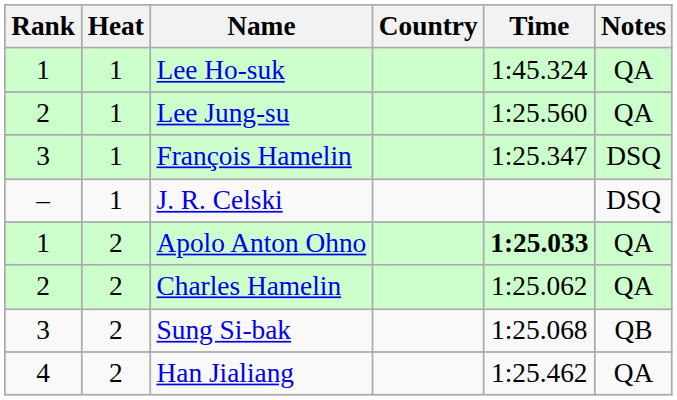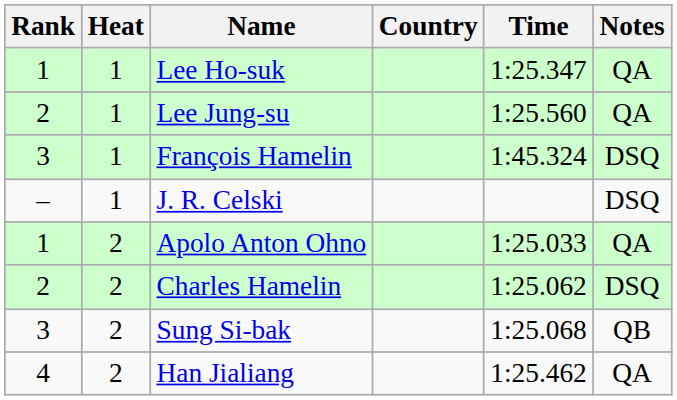Lee Ho-suk | Time: 1:45.324 -> 1:25.347
François Hamelin | Time: 1:25.347 -> 1:45.324
Apolo Anton Ohno | Time: bold -> normal
Charles Hamelin | Notes: QA -> DSQ
